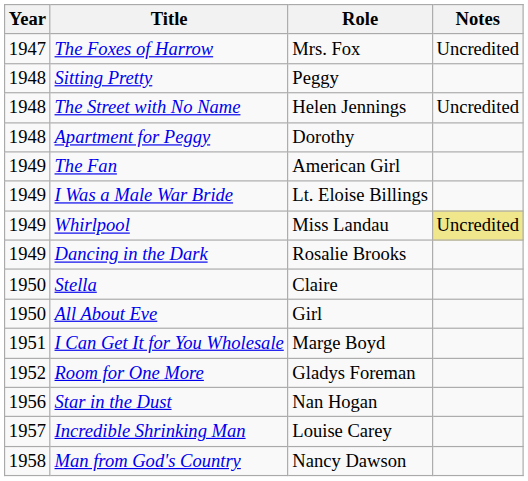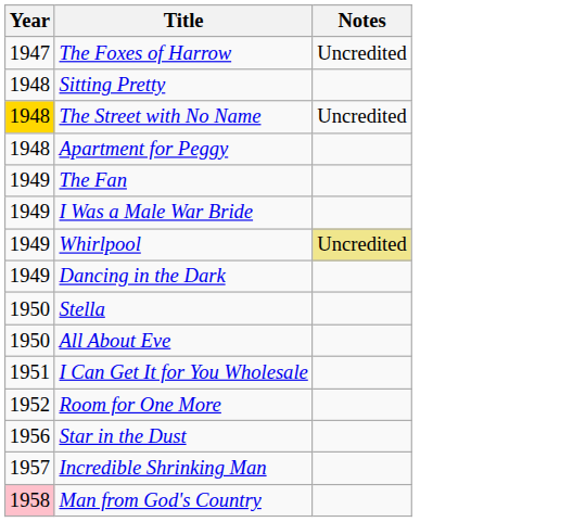- column: Role | Mrs. Fox | Peggy | Helen Jennings | Dorothy | American Girl | Lt. Eloise Billings | Miss Landau | Rosalie Brooks | Claire | Girl | Marge Boyd | Gladys Foreman | Nan Hogan | Louise Carey | Nancy Dawson
The Street with No Name | Year: no background -> gold background
Man from God's Country | Year: no background -> pink background
